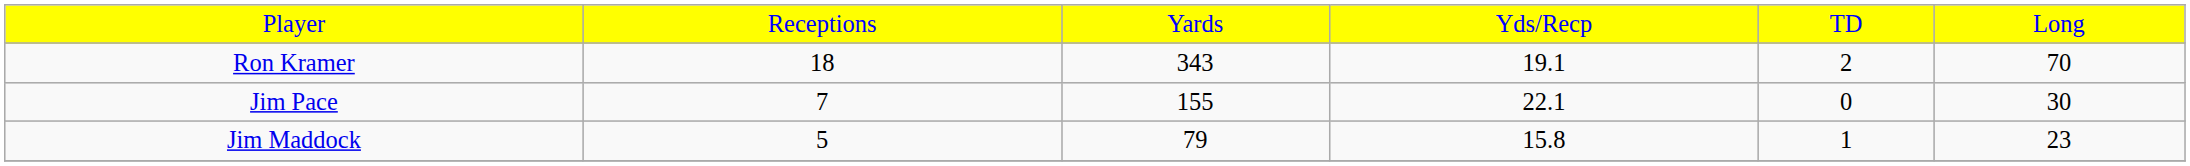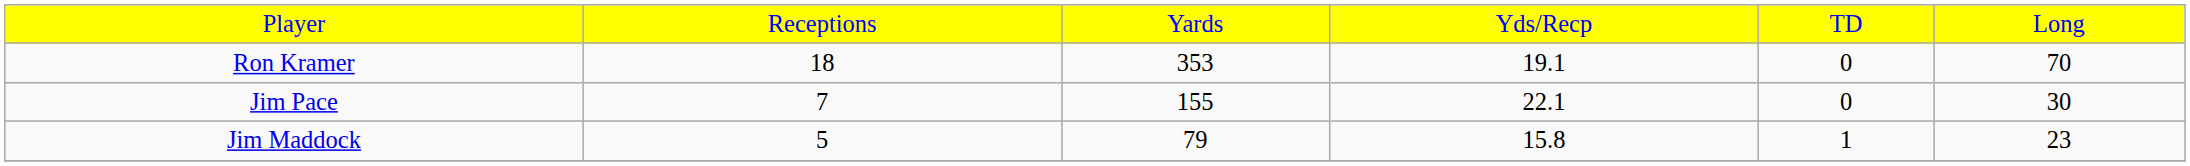Ron Kramer | column 3: 343 -> 353
Ron Kramer | column 5: 2 -> 0
